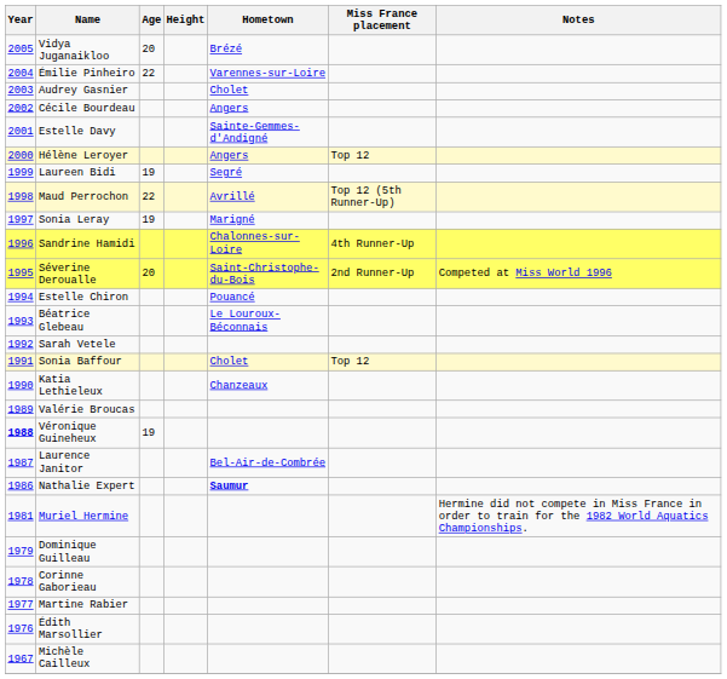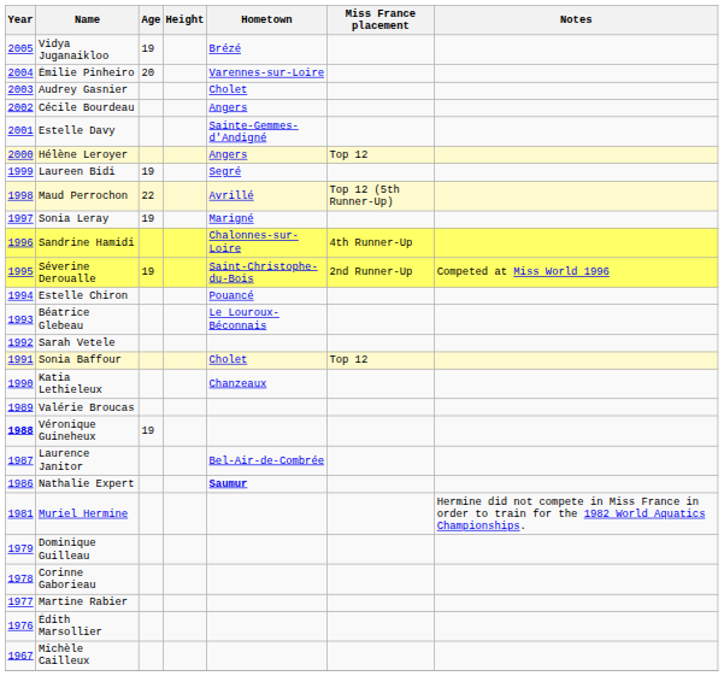Vidya Juganaikloo | Age: 20 -> 19
Émilie Pinheiro | Age: 22 -> 20
Séverine Deroualle | Age: 20 -> 19
